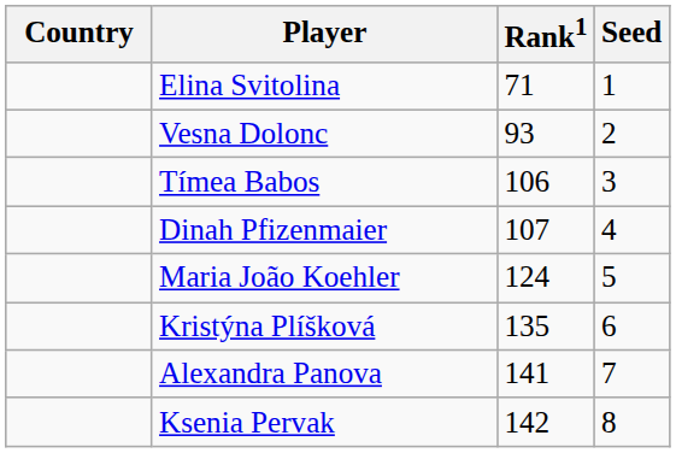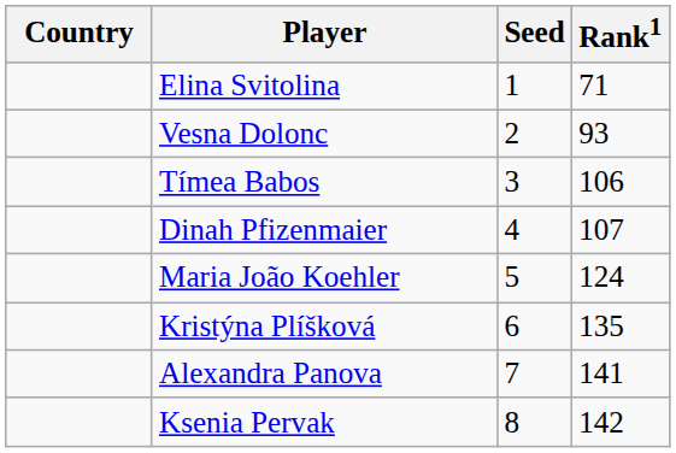columns swapped: Rank1 <-> Seed
